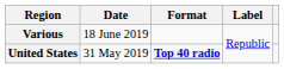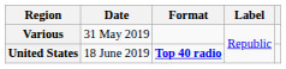Various | Date: 18 June 2019 -> 31 May 2019
United States | Date: 31 May 2019 -> 18 June 2019
